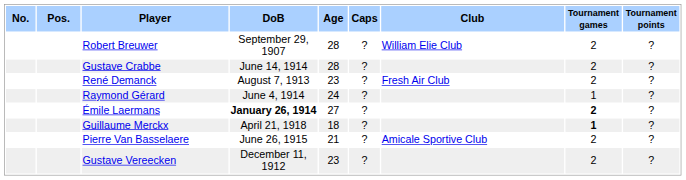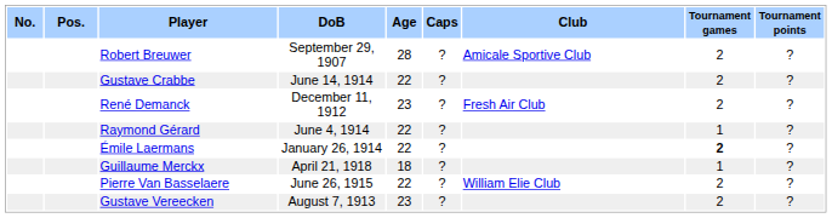Robert Breuwer | Club: William Elie Club -> Amicale Sportive Club
Gustave Crabbe | Age: 28 -> 22
René Demanck | DoB: August 7, 1913 -> December 11, 1912
Raymond Gérard | Age: 24 -> 22
Émile Laermans | DoB: bold -> normal
Émile Laermans | Age: 27 -> 22
Guillaume Merckx | Tournament games: bold -> normal
Pierre Van Basselaere | Age: 21 -> 22
Pierre Van Basselaere | Club: Amicale Sportive Club -> William Elie Club
Gustave Vereecken | DoB: December 11, 1912 -> August 7, 1913
